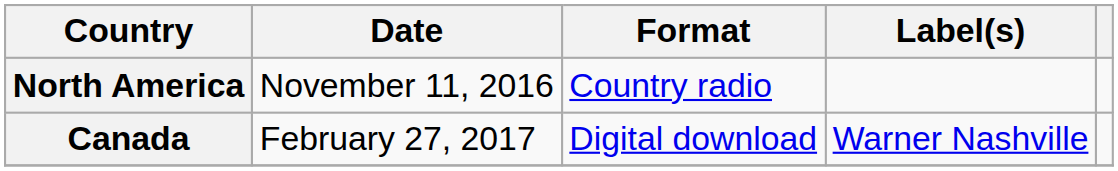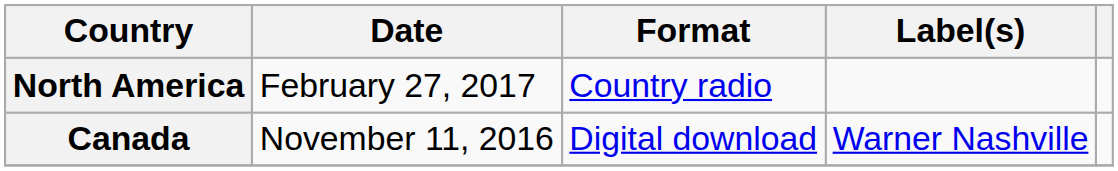North America | Date: November 11, 2016 -> February 27, 2017
Canada | Date: February 27, 2017 -> November 11, 2016
